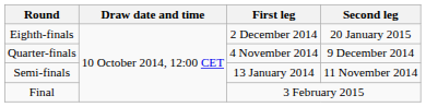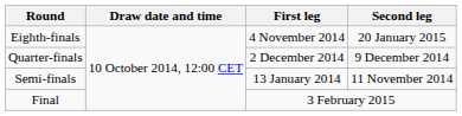Eighth-finals | First leg: 2 December 2014 -> 4 November 2014
Quarter-finals | First leg: 4 November 2014 -> 2 December 2014
